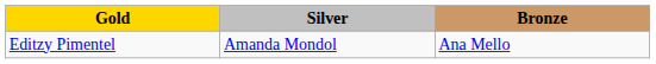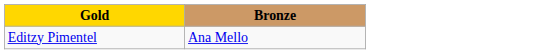- column: Silver | Amanda Mondol
